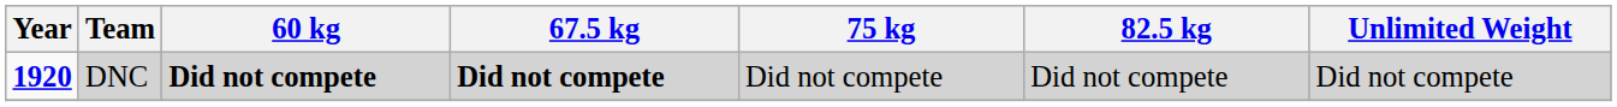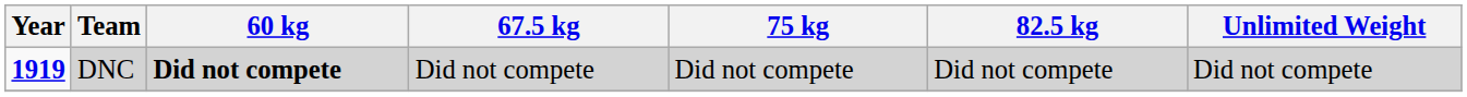DNC | Year: 1920 -> 1919
DNC | 67.5 kg: bold -> normal
